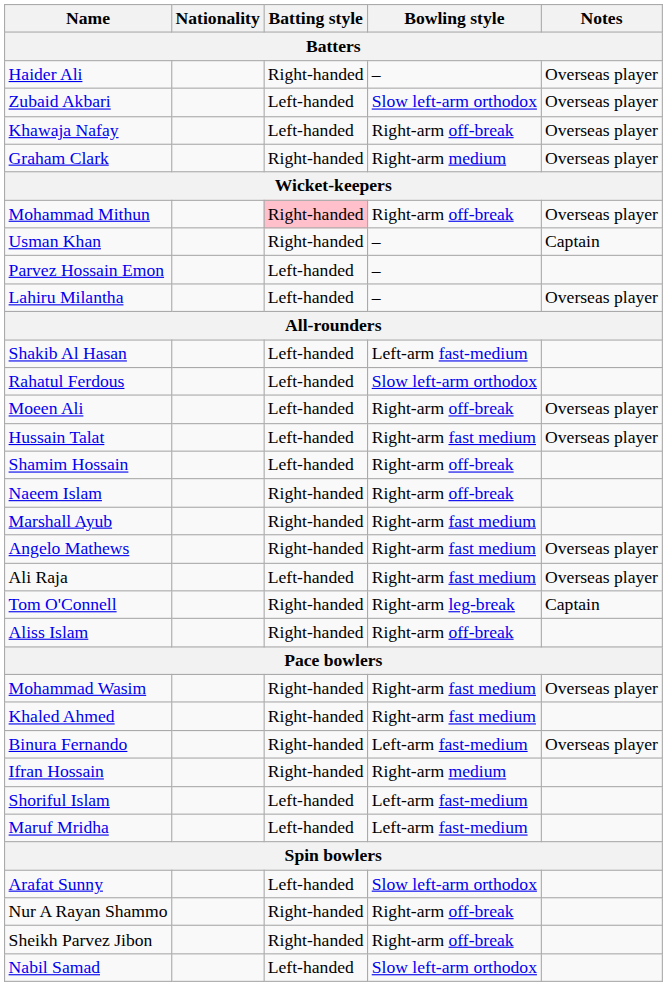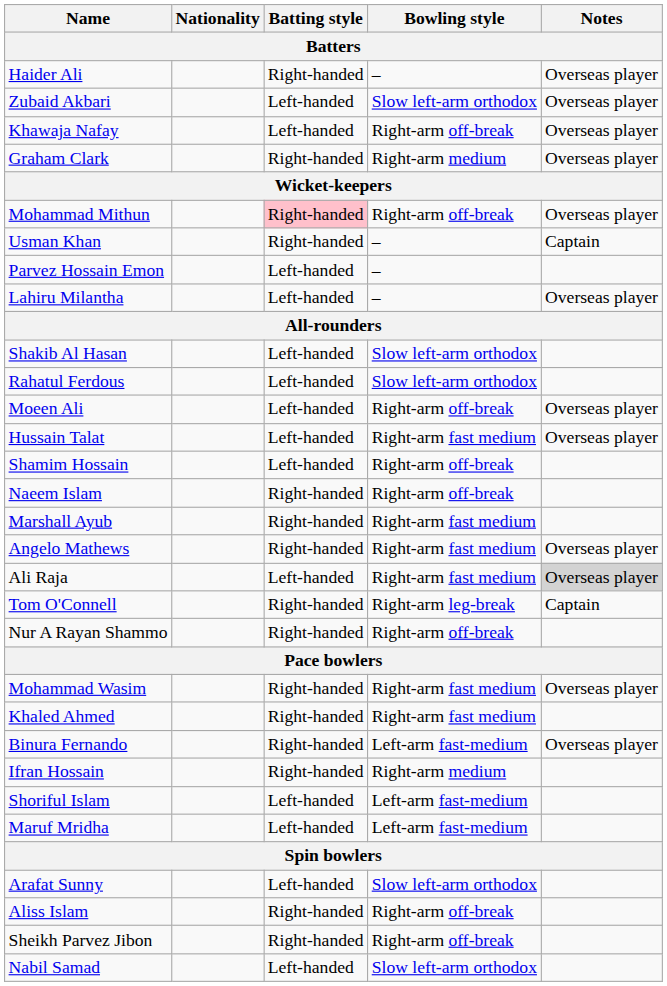Shakib Al Hasan | Bowling style: Left-arm fast-medium -> Slow left-arm orthodox
Ali Raja | Notes: no background -> lightgrey background
rows swapped: Nur A Rayan Shammo <-> Aliss Islam
